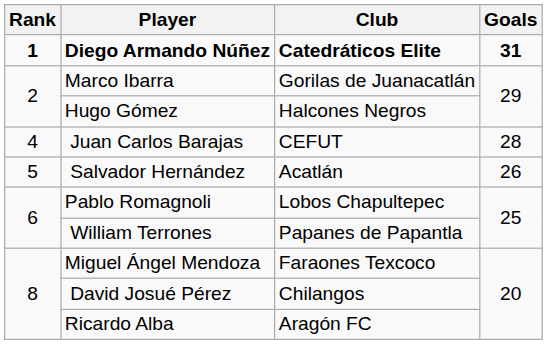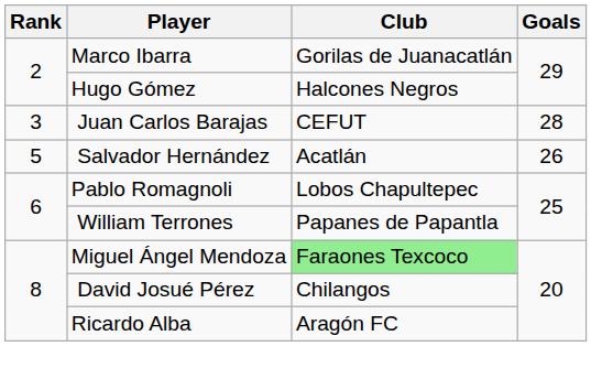- row: 1 | Diego Armando Núñez | Catedráticos Elite | 31
Juan Carlos Barajas | Rank: 4 -> 3
Miguel Ángel Mendoza | Club: no background -> lightgreen background
